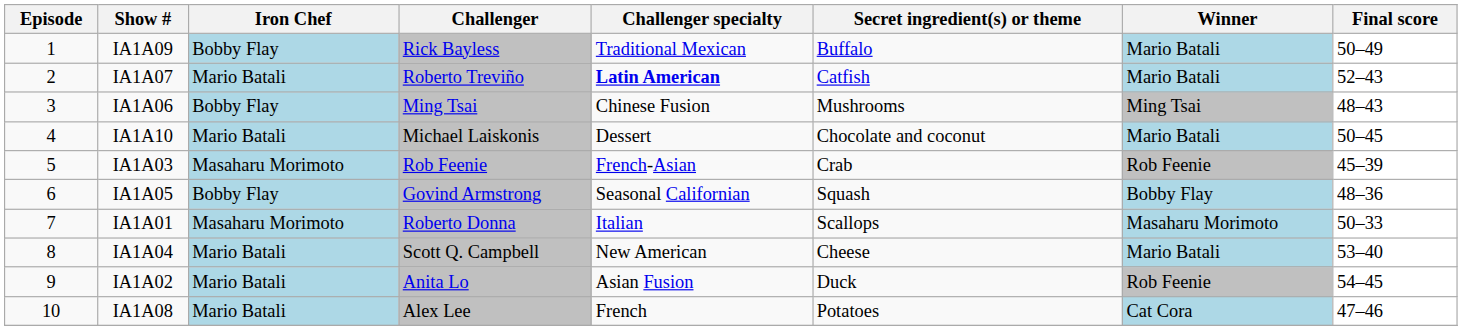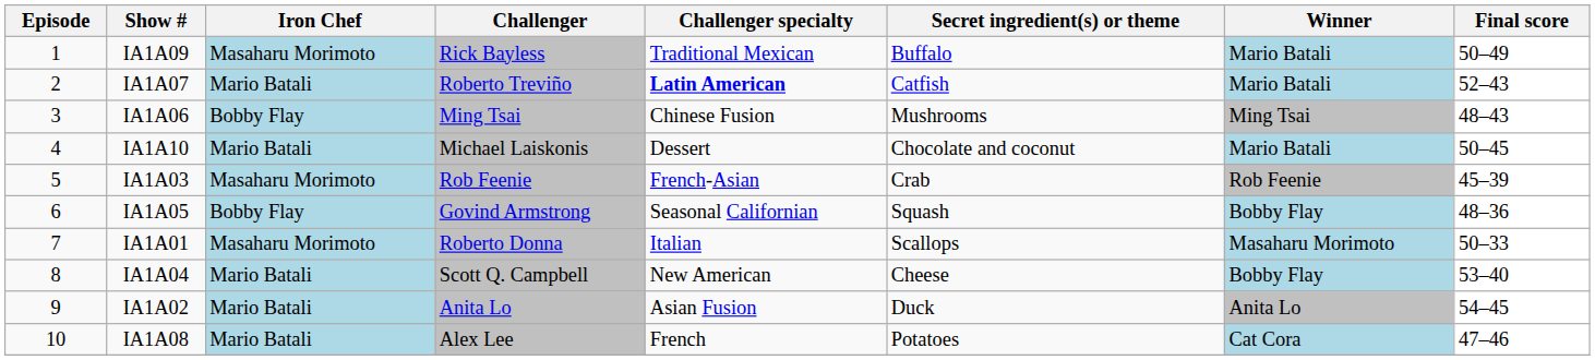IA1A09 | Iron Chef: Bobby Flay -> Masaharu Morimoto
IA1A04 | Winner: Mario Batali -> Bobby Flay
IA1A02 | Winner: Rob Feenie -> Anita Lo
